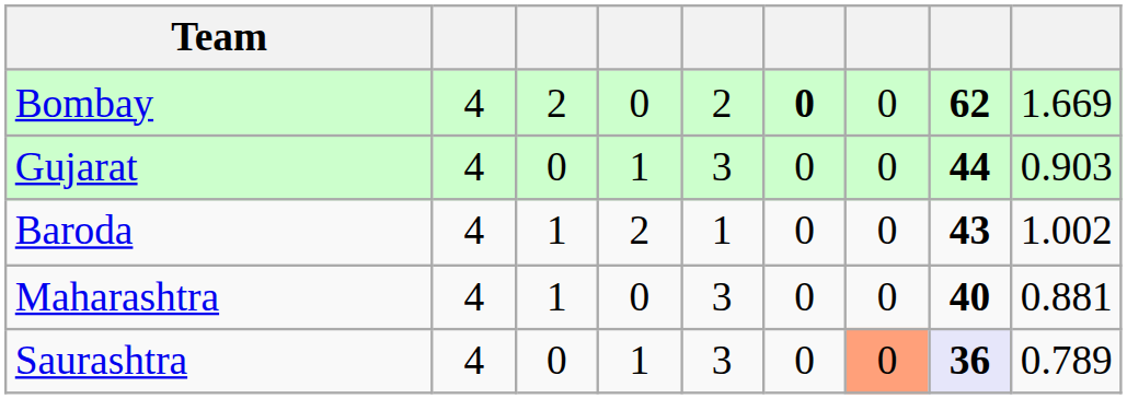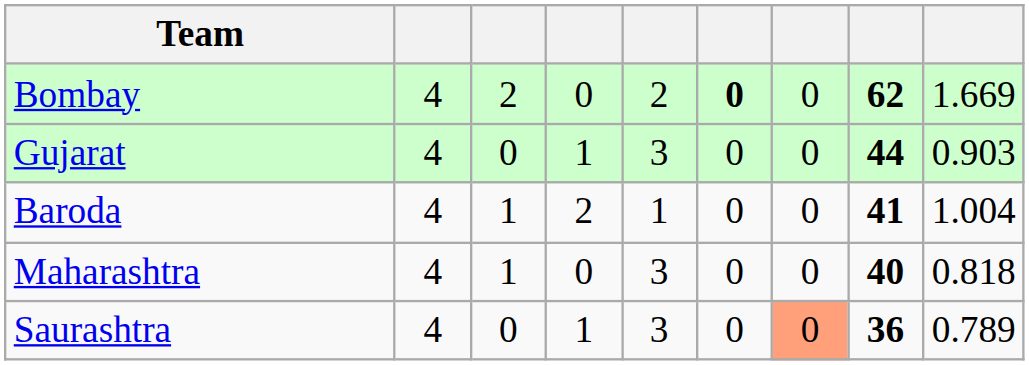Baroda | column 8: 43 -> 41
Baroda | column 9: 1.002 -> 1.004
Maharashtra | column 9: 0.881 -> 0.818
Saurashtra | column 8: lavender background -> no background
